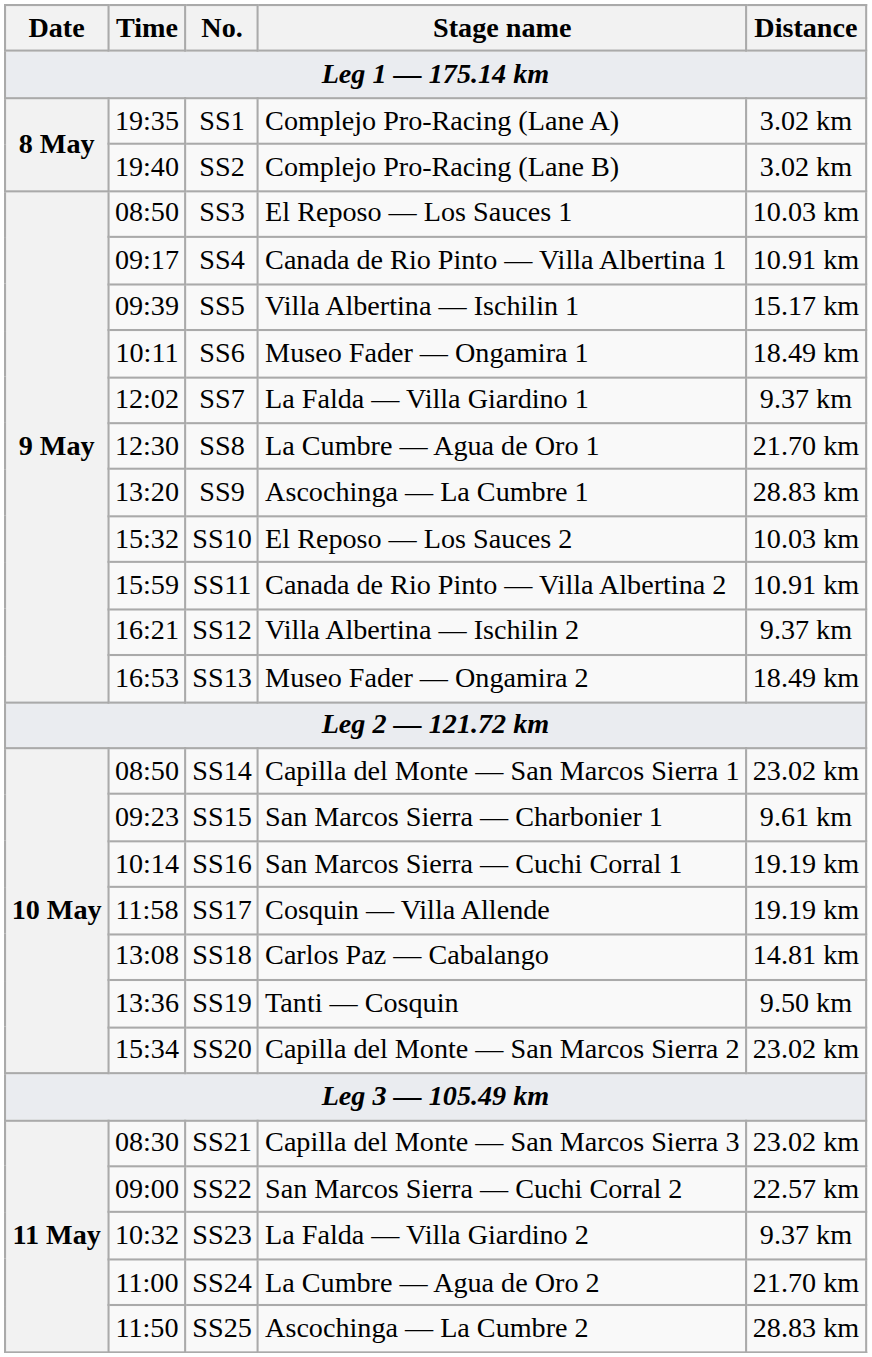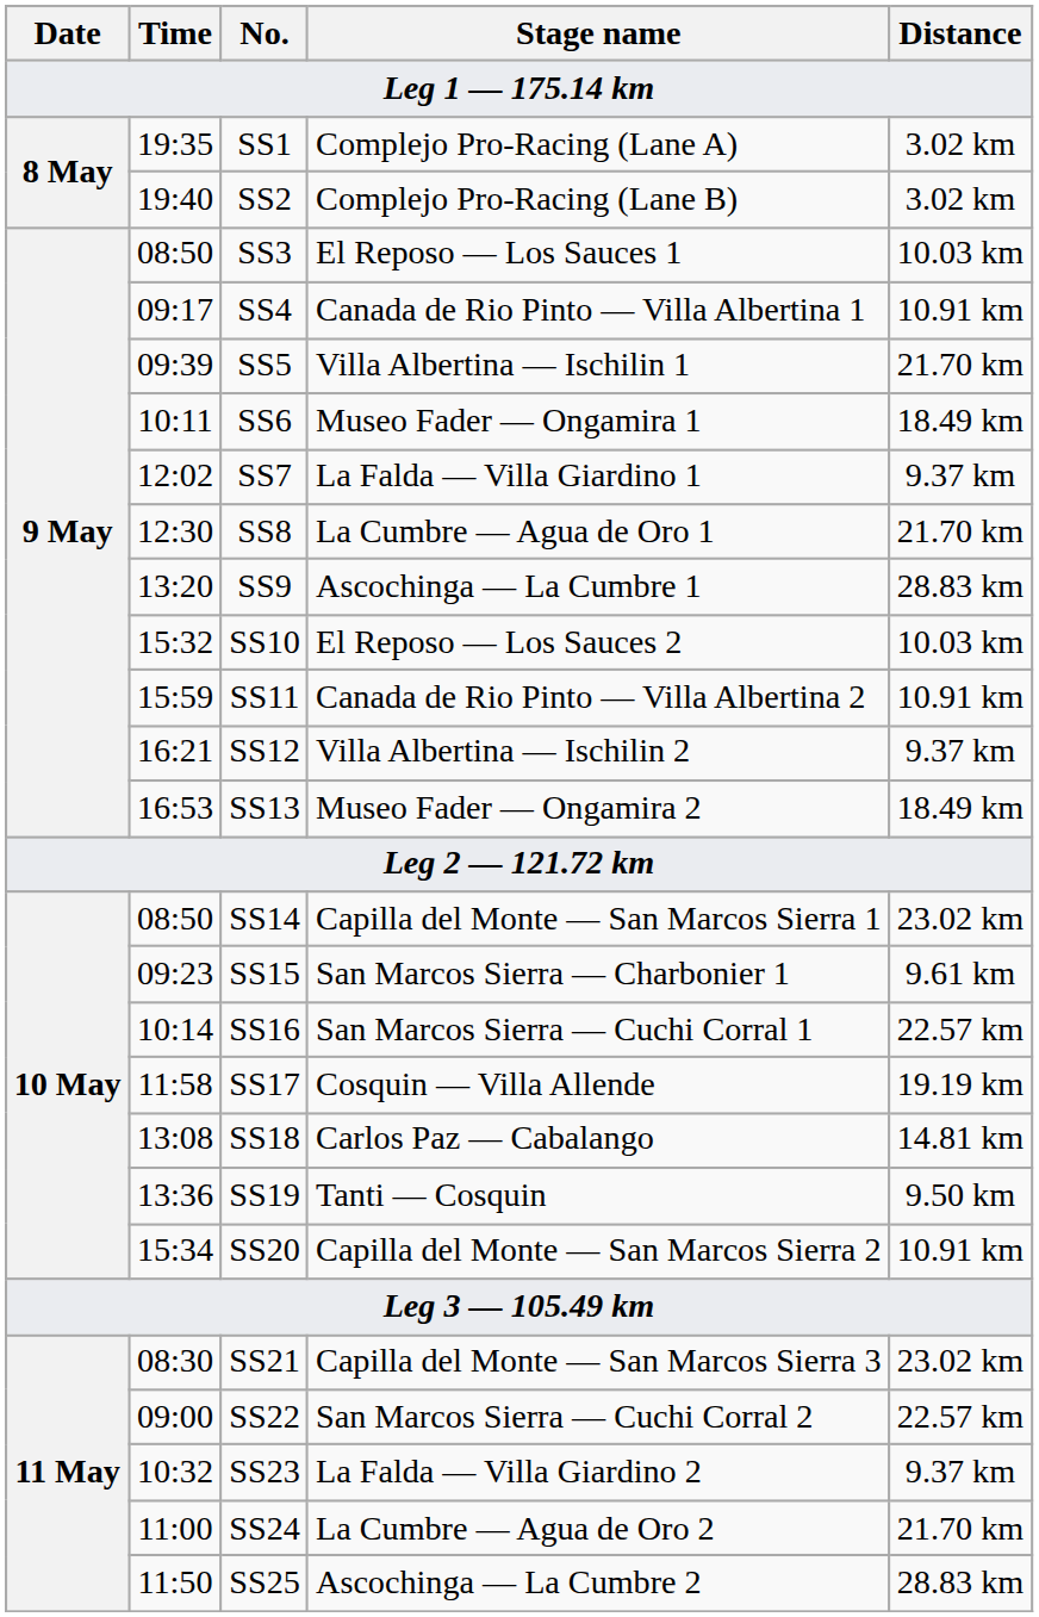SS5 | Distance: 15.17 km -> 21.70 km
SS16 | Distance: 19.19 km -> 22.57 km
SS20 | Distance: 23.02 km -> 10.91 km
